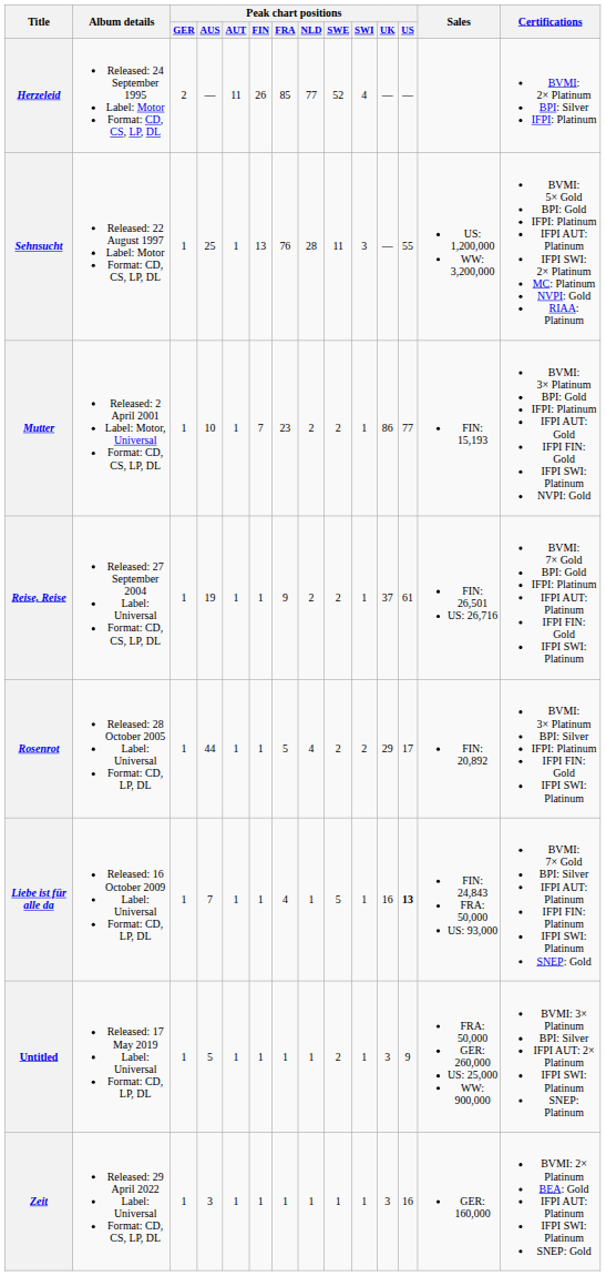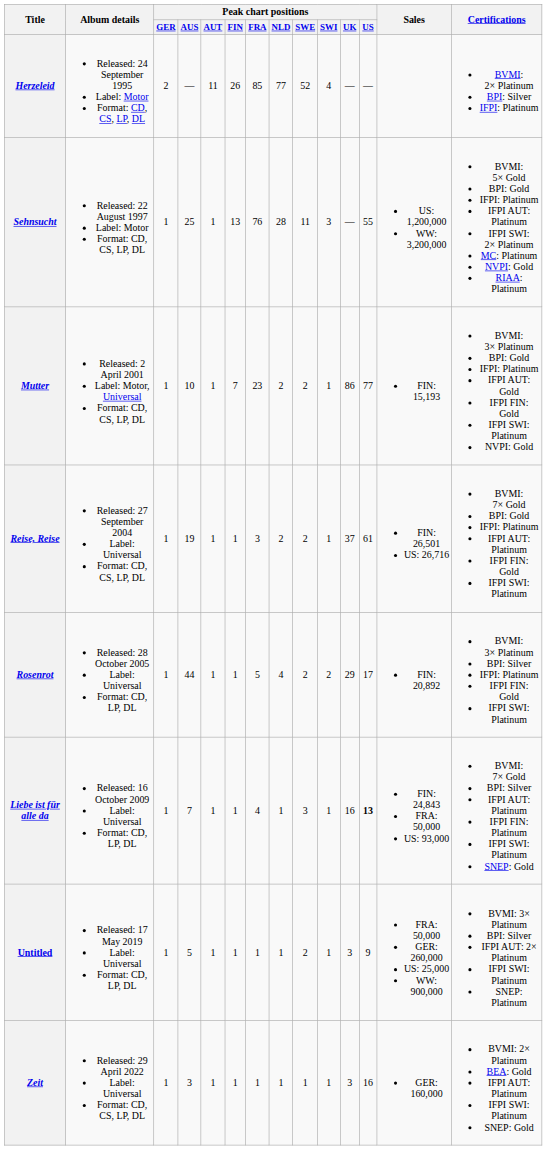Reise, Reise | Peak chart positions / FRA: 9 -> 3
Liebe ist für alle da | Peak chart positions / SWE: 5 -> 3
